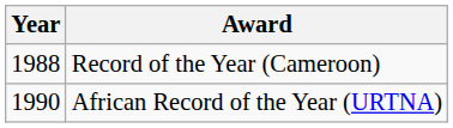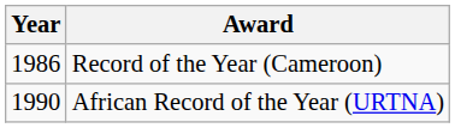Record of the Year (Cameroon) | Year: 1988 -> 1986
